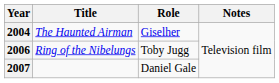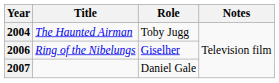2004 | Role: Giselher -> Toby Jugg
2006 | Role: Toby Jugg -> Giselher
